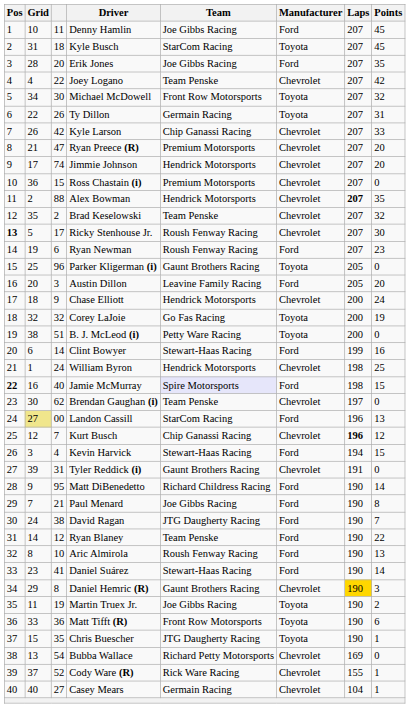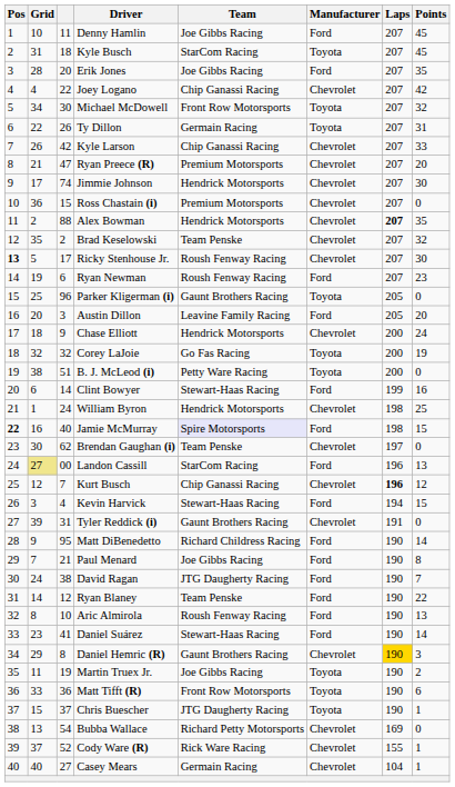Joey Logano | Team: Team Penske -> Chip Ganassi Racing
Jimmie Johnson | Points: 20 -> 30
Chris Buescher | column 3: 35 -> 37
